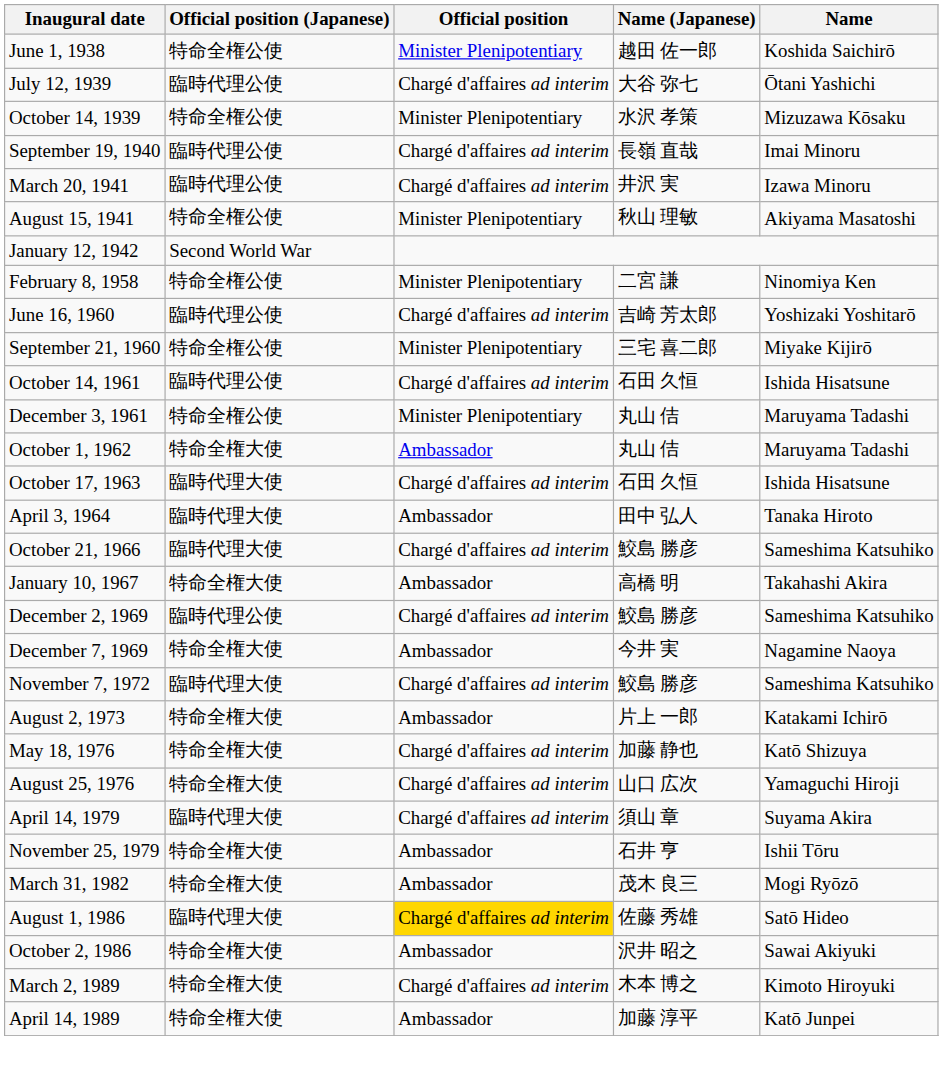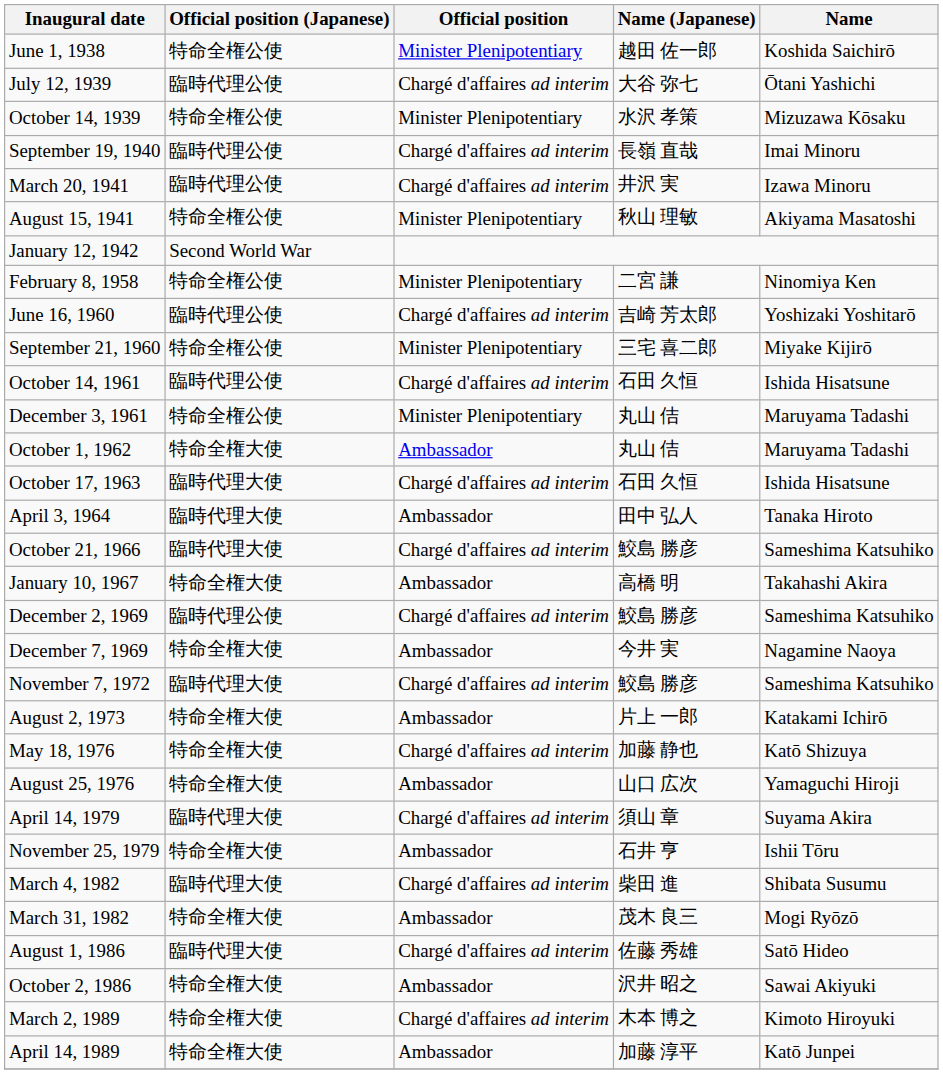August 25, 1976 | Official position: Chargé d'affaires ad interim -> Ambassador
+ row: March 4, 1982 | 臨時代理大使 | Chargé d'affaires ad interim | 柴田 進 | Shibata Susumu
August 1, 1986 | Official position: gold background -> no background
